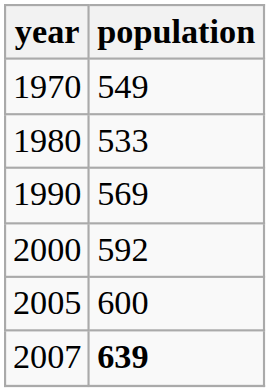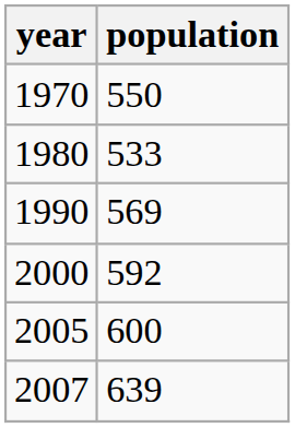1970 | population: 549 -> 550
2007 | population: bold -> normal
